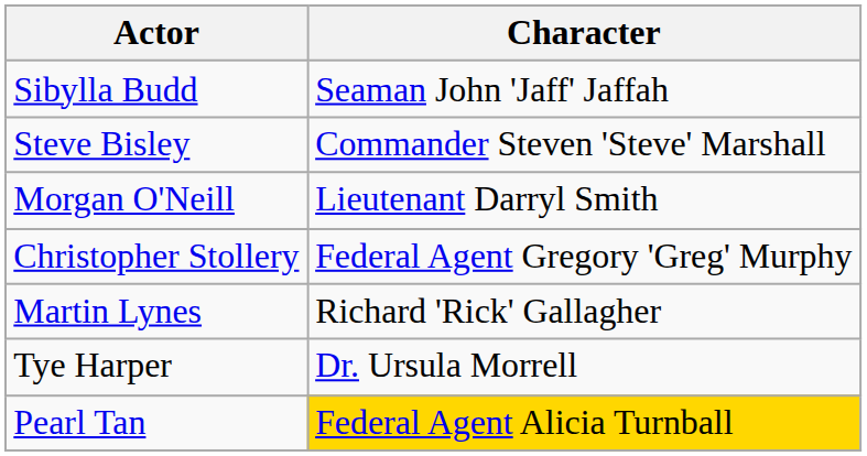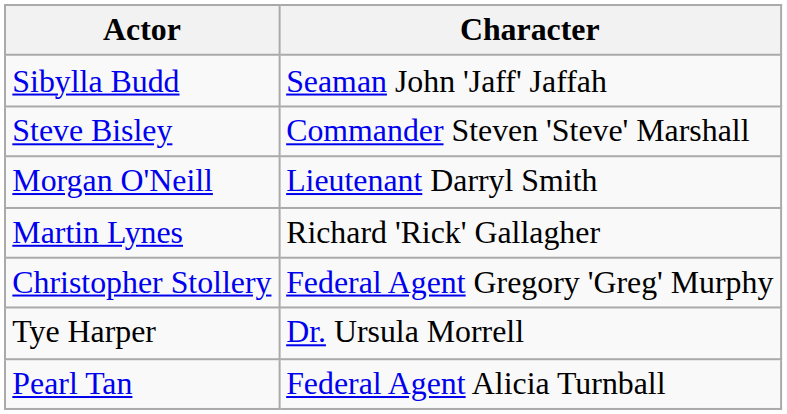rows swapped: Christopher Stollery <-> Martin Lynes
Pearl Tan | Character: gold background -> no background
